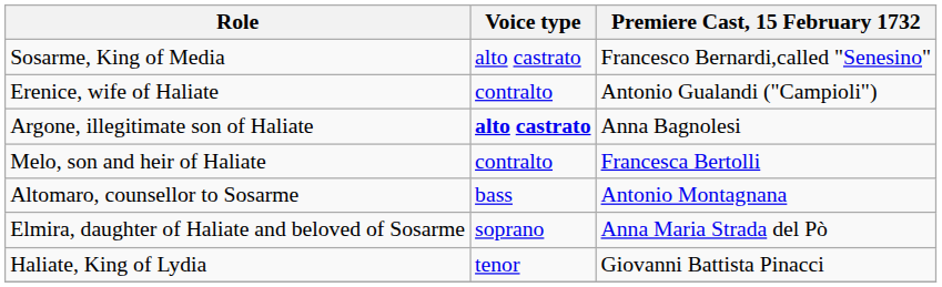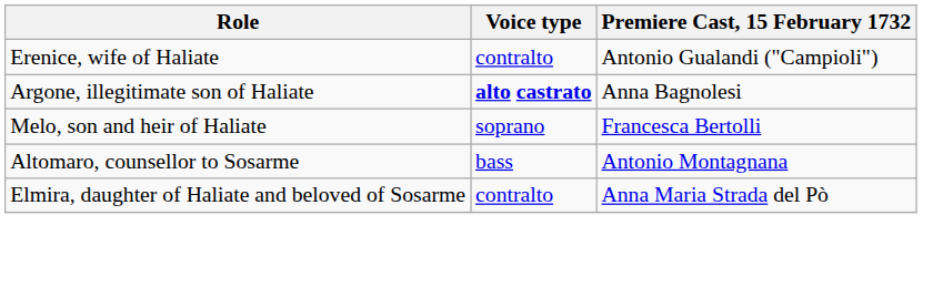- row: Sosarme, King of Media | alto castrato | Francesco Bernardi,called "Senesino"
Melo, son and heir of Haliate | Voice type: contralto -> soprano
Elmira, daughter of Haliate and beloved of Sosarme | Voice type: soprano -> contralto
- row: Haliate, King of Lydia | tenor | Giovanni Battista Pinacci
